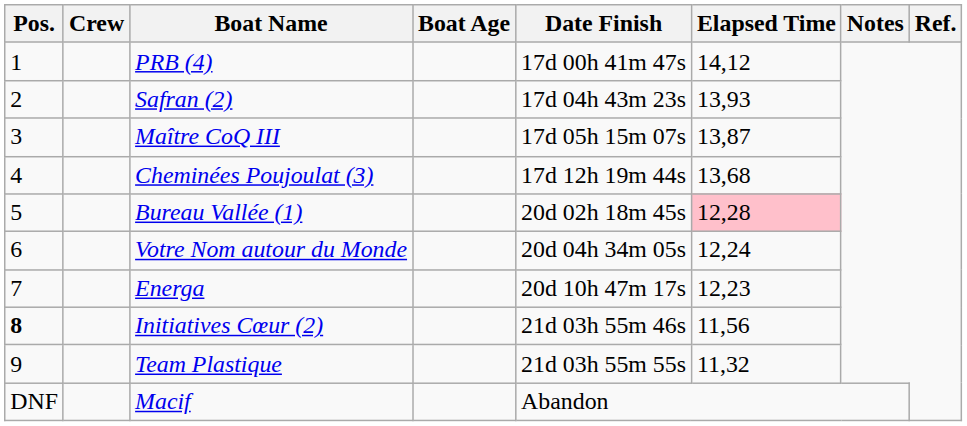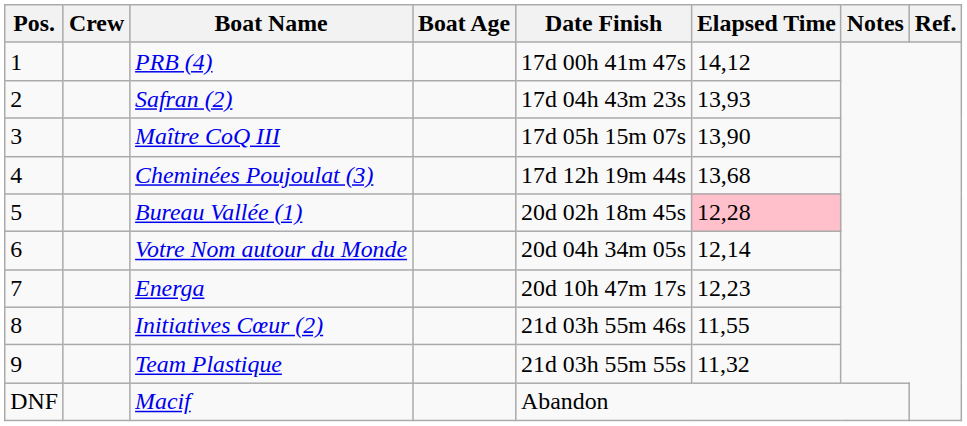Maître CoQ III | Elapsed Time: 13,87 -> 13,90
Votre Nom autour du Monde | Elapsed Time: 12,24 -> 12,14
Initiatives Cœur (2) | Pos.: bold -> normal
Initiatives Cœur (2) | Elapsed Time: 11,56 -> 11,55
